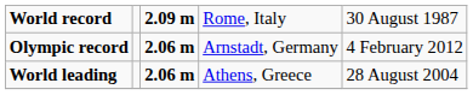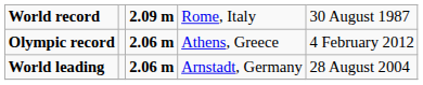Olympic record | column 4: Arnstadt, Germany -> Athens, Greece
World leading | column 4: Athens, Greece -> Arnstadt, Germany
